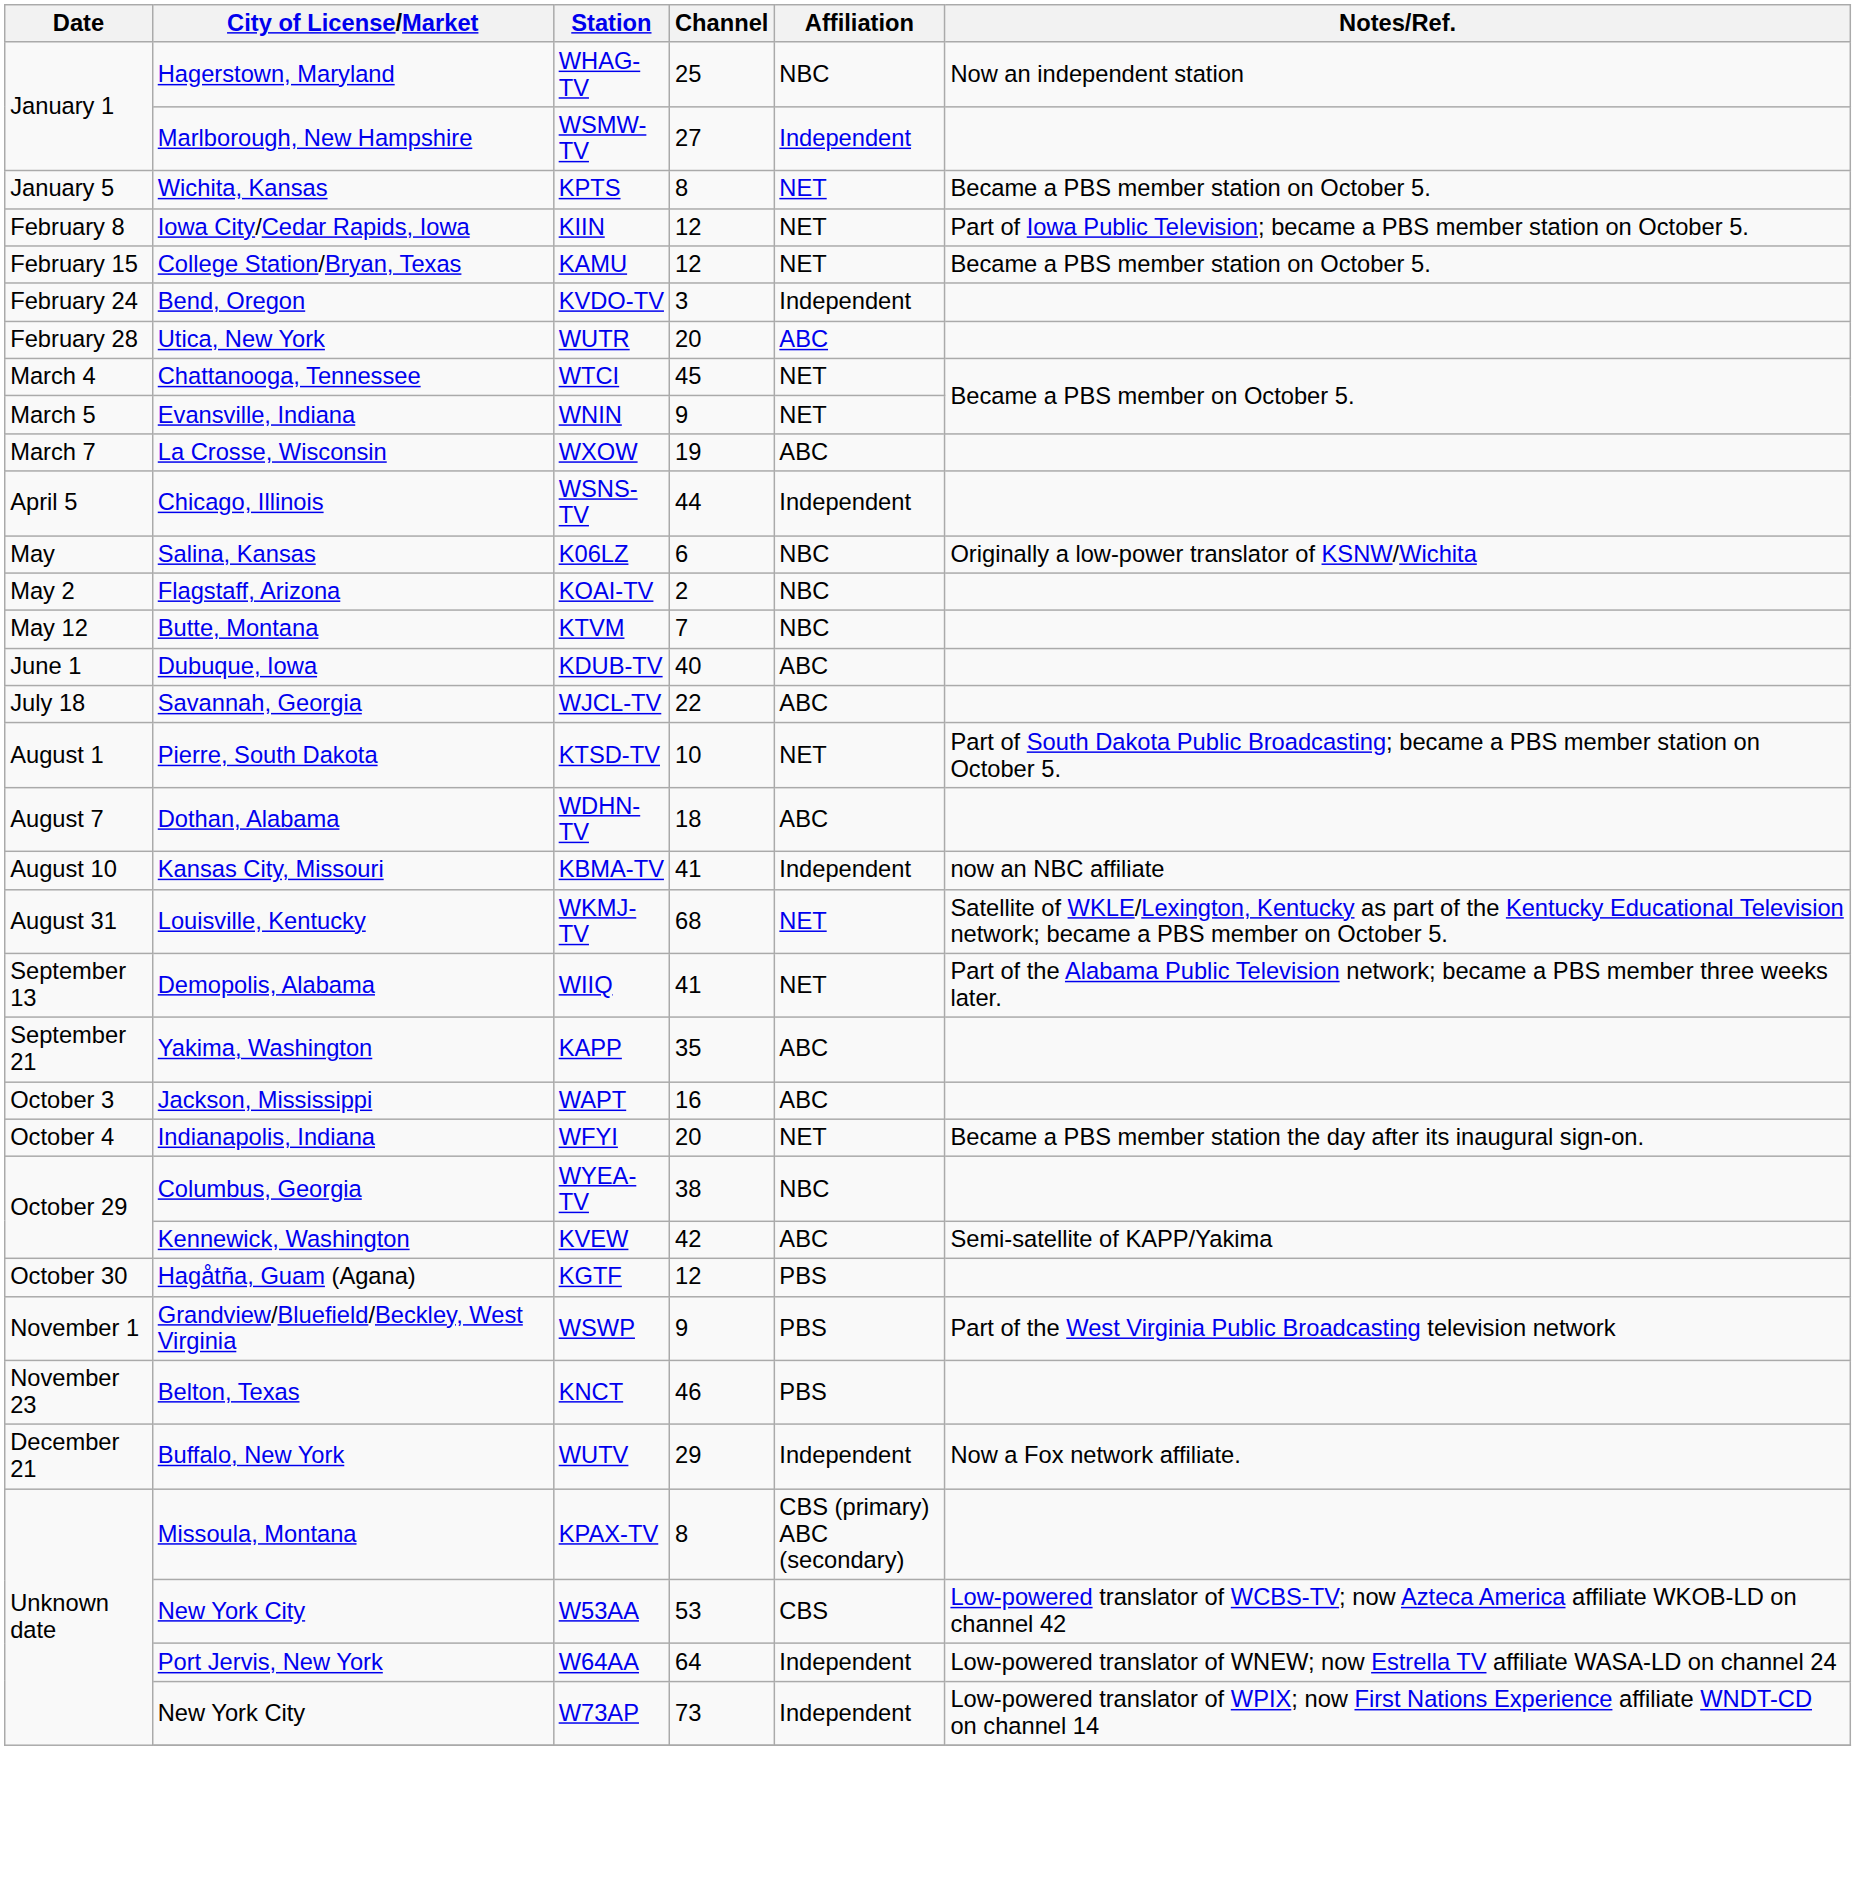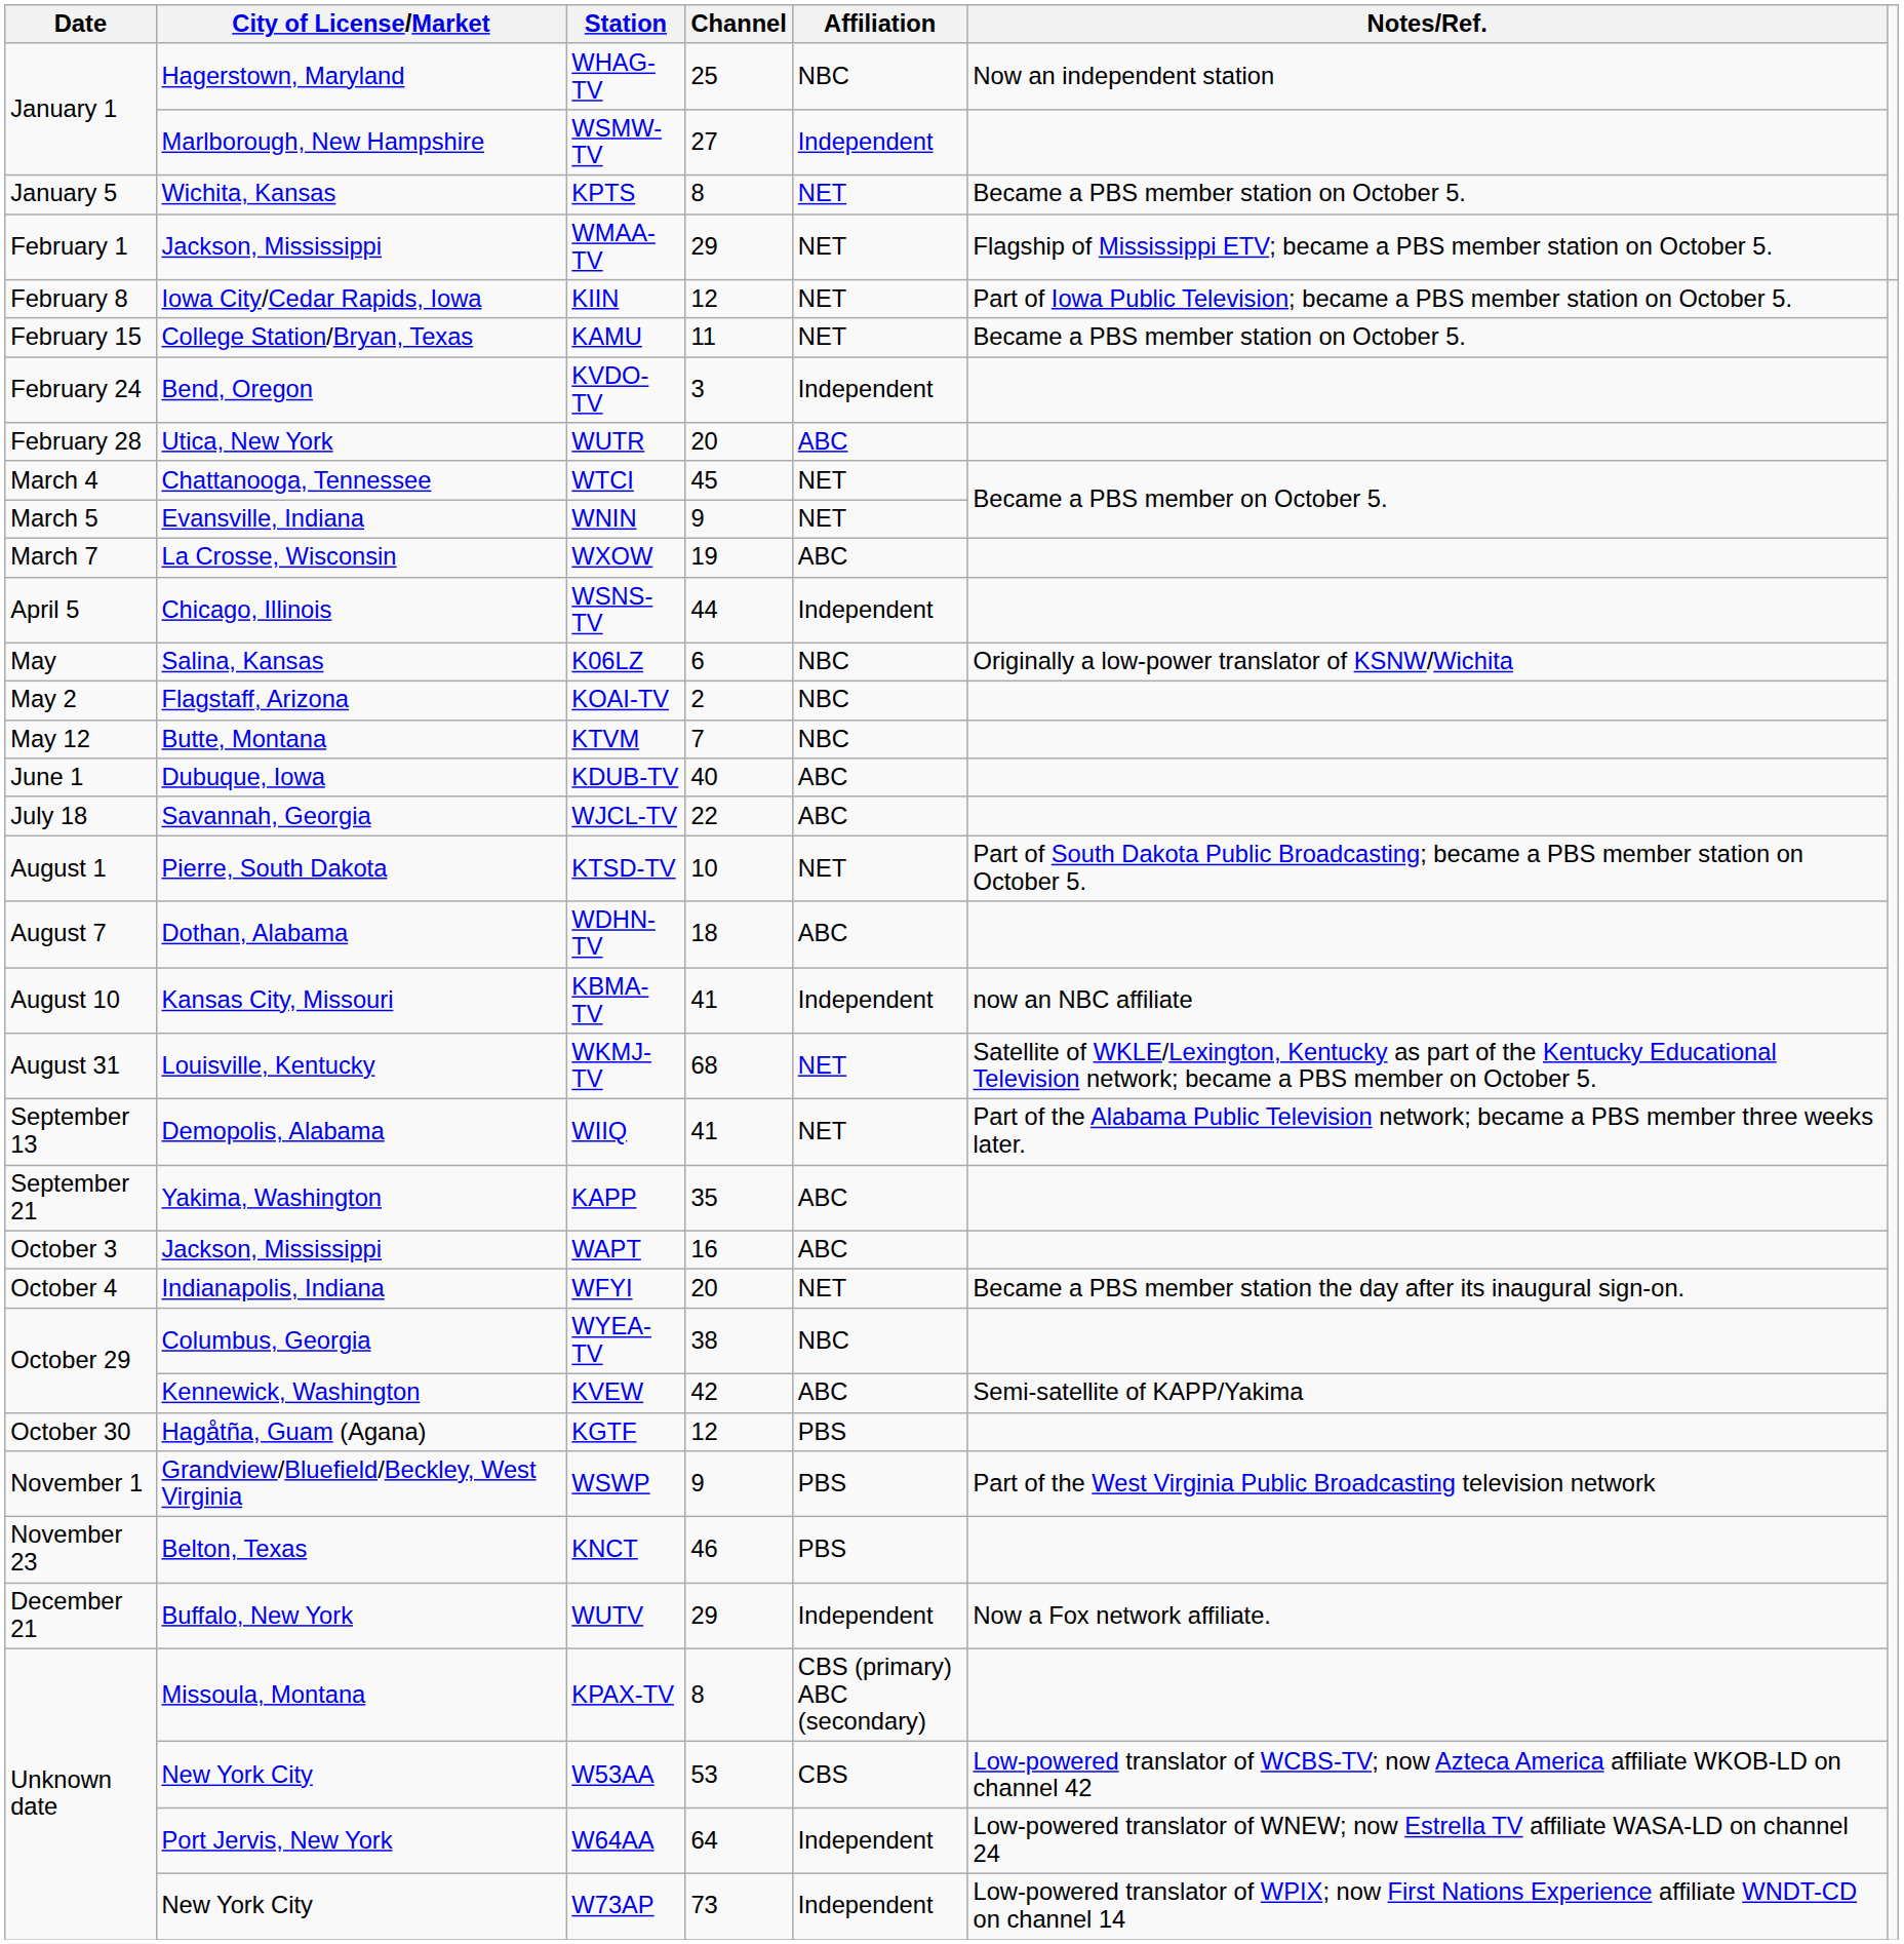+ row: February 1 | Jackson, Mississippi | WMAA-TV | 29 | NET | Flagship of Mississippi ETV; became a PBS member station on October 5.
KAMU | Channel: 12 -> 11
